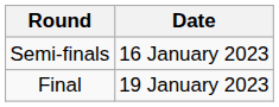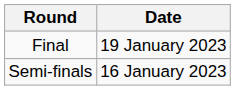rows swapped: Semi-finals <-> Final
